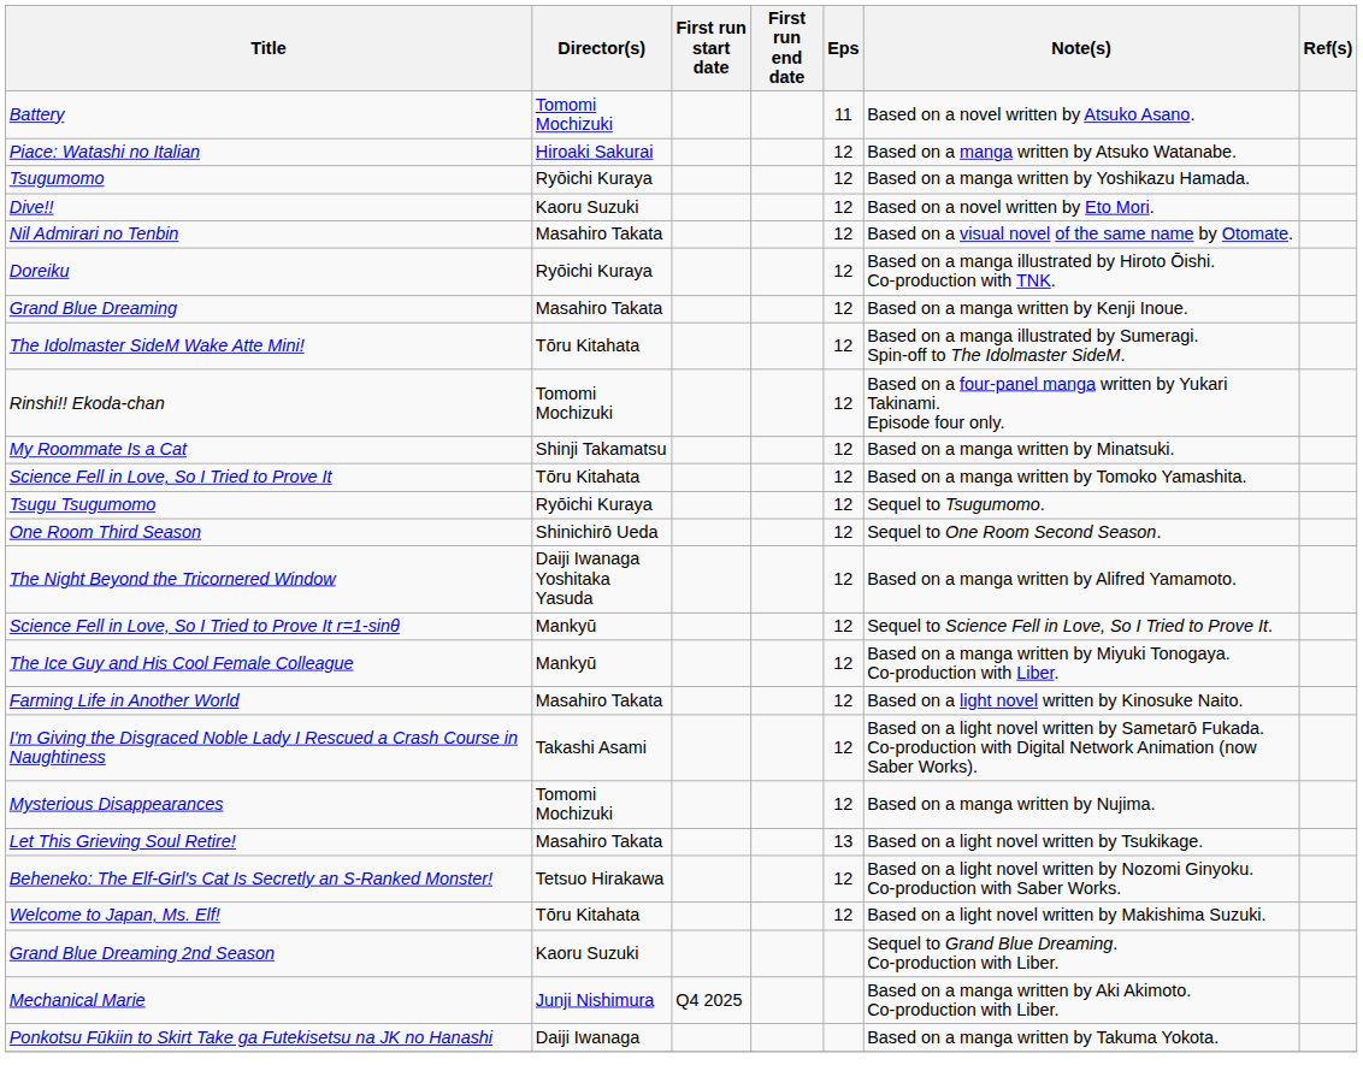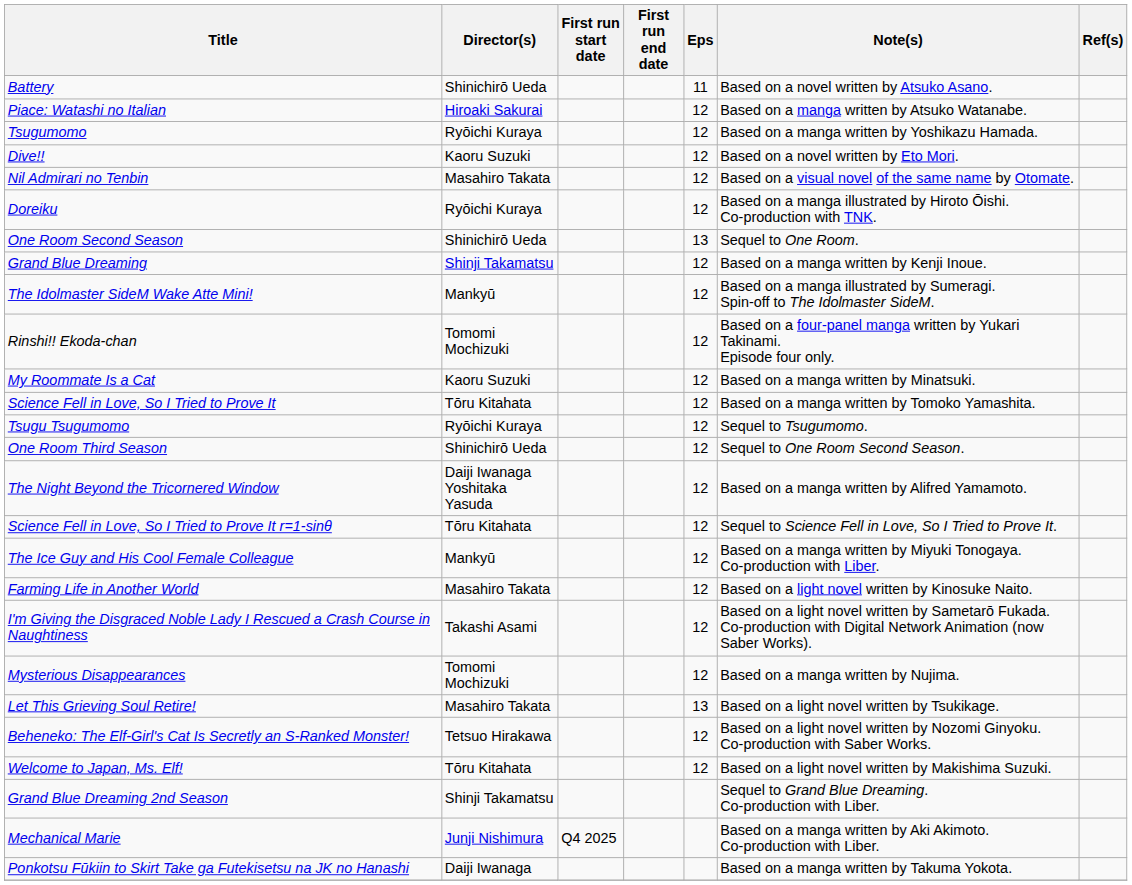Battery | Director(s): Tomomi Mochizuki -> Shinichirō Ueda
+ row: One Room Second Season | Shinichirō Ueda | 13 | Sequel to One Room.
Grand Blue Dreaming | Director(s): Masahiro Takata -> Shinji Takamatsu
The Idolmaster SideM Wake Atte Mini! | Director(s): Tōru Kitahata -> Mankyū
My Roommate Is a Cat | Director(s): Shinji Takamatsu -> Kaoru Suzuki
Science Fell in Love, So I Tried to Prove It r=1-sinθ | Director(s): Mankyū -> Tōru Kitahata
Grand Blue Dreaming 2nd Season | Director(s): Kaoru Suzuki -> Shinji Takamatsu
